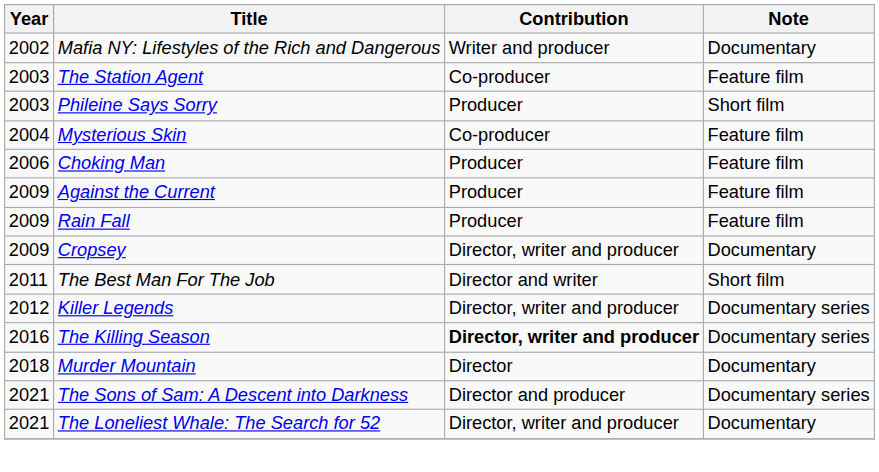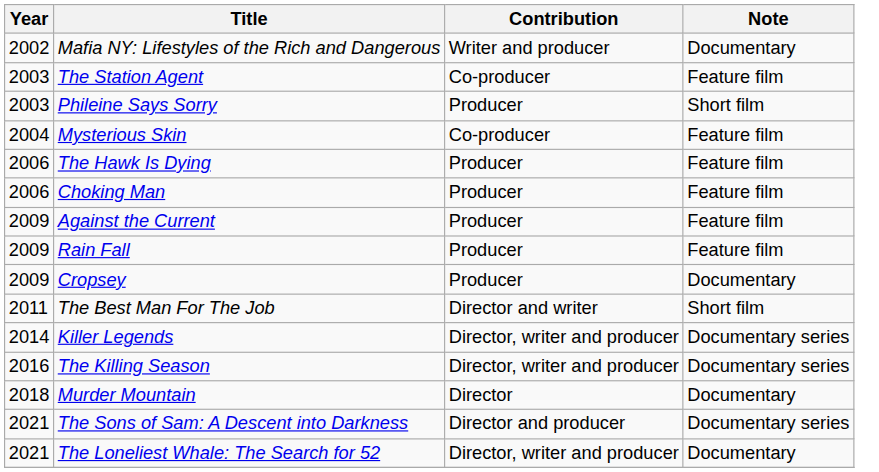+ row: 2006 | The Hawk Is Dying | Producer | Feature film
Cropsey | Contribution: Director, writer and producer -> Producer
Killer Legends | Year: 2012 -> 2014
The Killing Season | Contribution: bold -> normal
